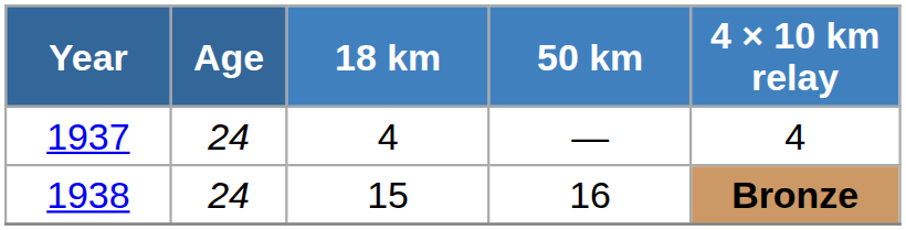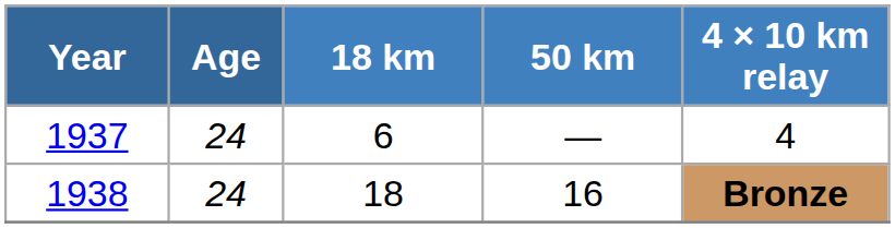1937 | 18 km: 4 -> 6
1938 | 18 km: 15 -> 18
